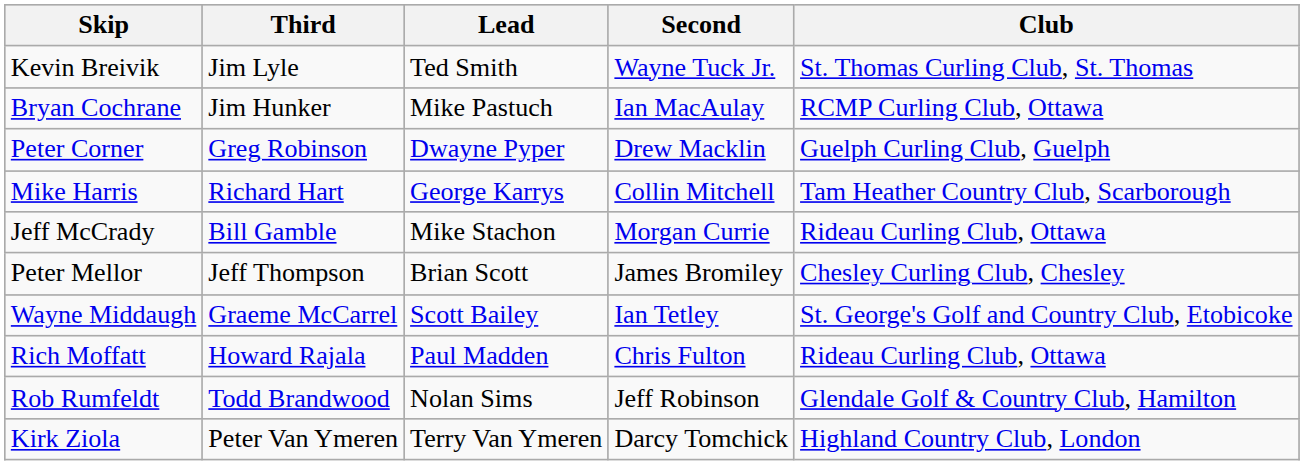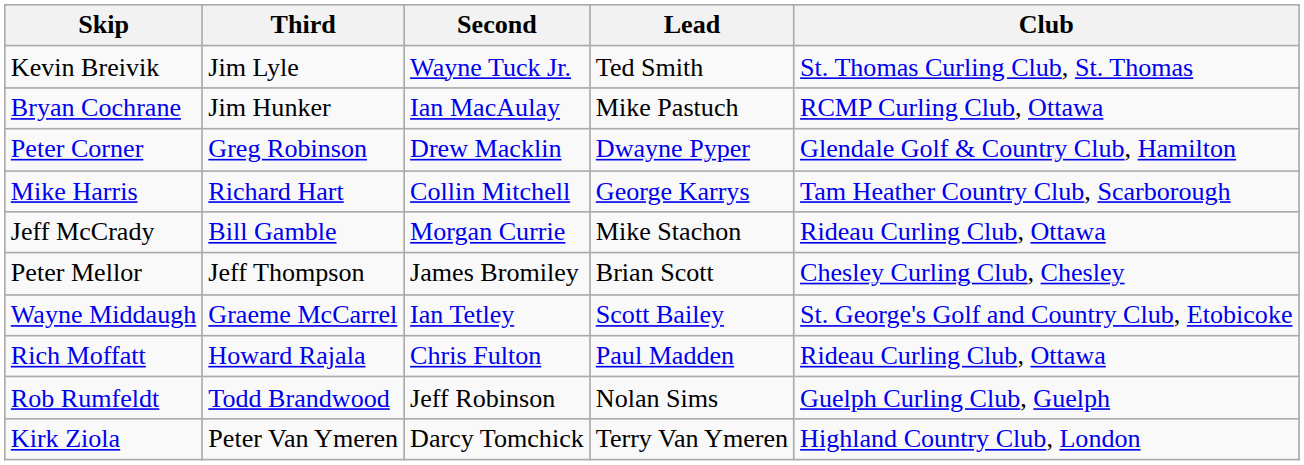columns swapped: Second <-> Lead
Peter Corner | Club: Guelph Curling Club, Guelph -> Glendale Golf & Country Club, Hamilton
Rob Rumfeldt | Club: Glendale Golf & Country Club, Hamilton -> Guelph Curling Club, Guelph
